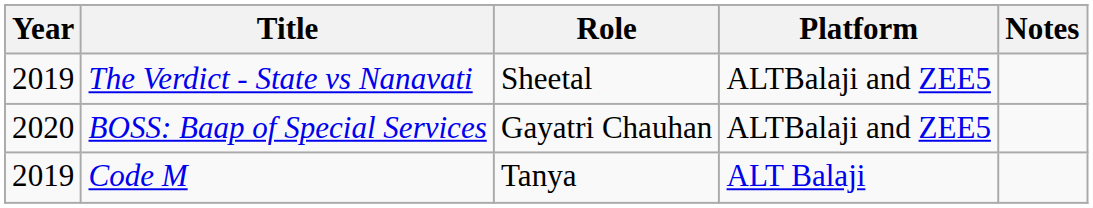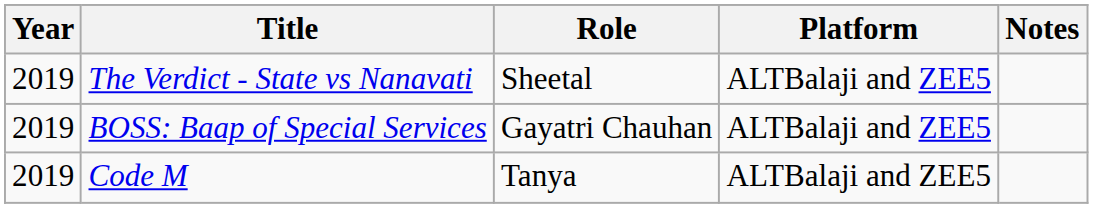BOSS: Baap of Special Services | Year: 2020 -> 2019
Code M | Platform: ALT Balaji -> ALTBalaji and ZEE5
